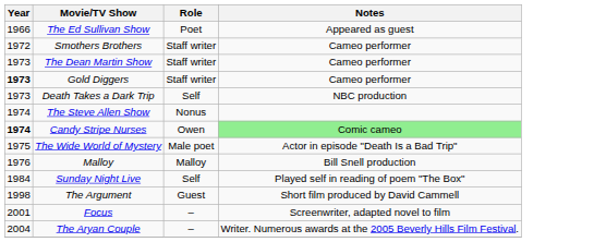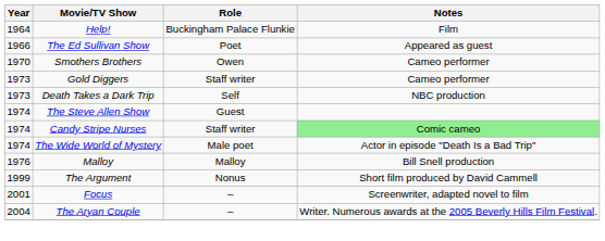+ row: 1964 | Help! | Buckingham Palace Flunkie | Film
Smothers Brothers | Year: 1972 -> 1970
Smothers Brothers | Role: Staff writer -> Owen
- row: 1973 | The Dean Martin Show | Staff writer | Cameo performer
Gold Diggers | Year: bold -> normal
The Steve Allen Show | Role: Nonus -> Guest
Candy Stripe Nurses | Year: bold -> normal
Candy Stripe Nurses | Role: Owen -> Staff writer
The Wide World of Mystery | Year: 1975 -> 1974
- row: 1984 | Sunday Night Live | Self | Played self in reading of poem "The Box"
The Argument | Year: 1998 -> 1999
The Argument | Role: Guest -> Nonus
